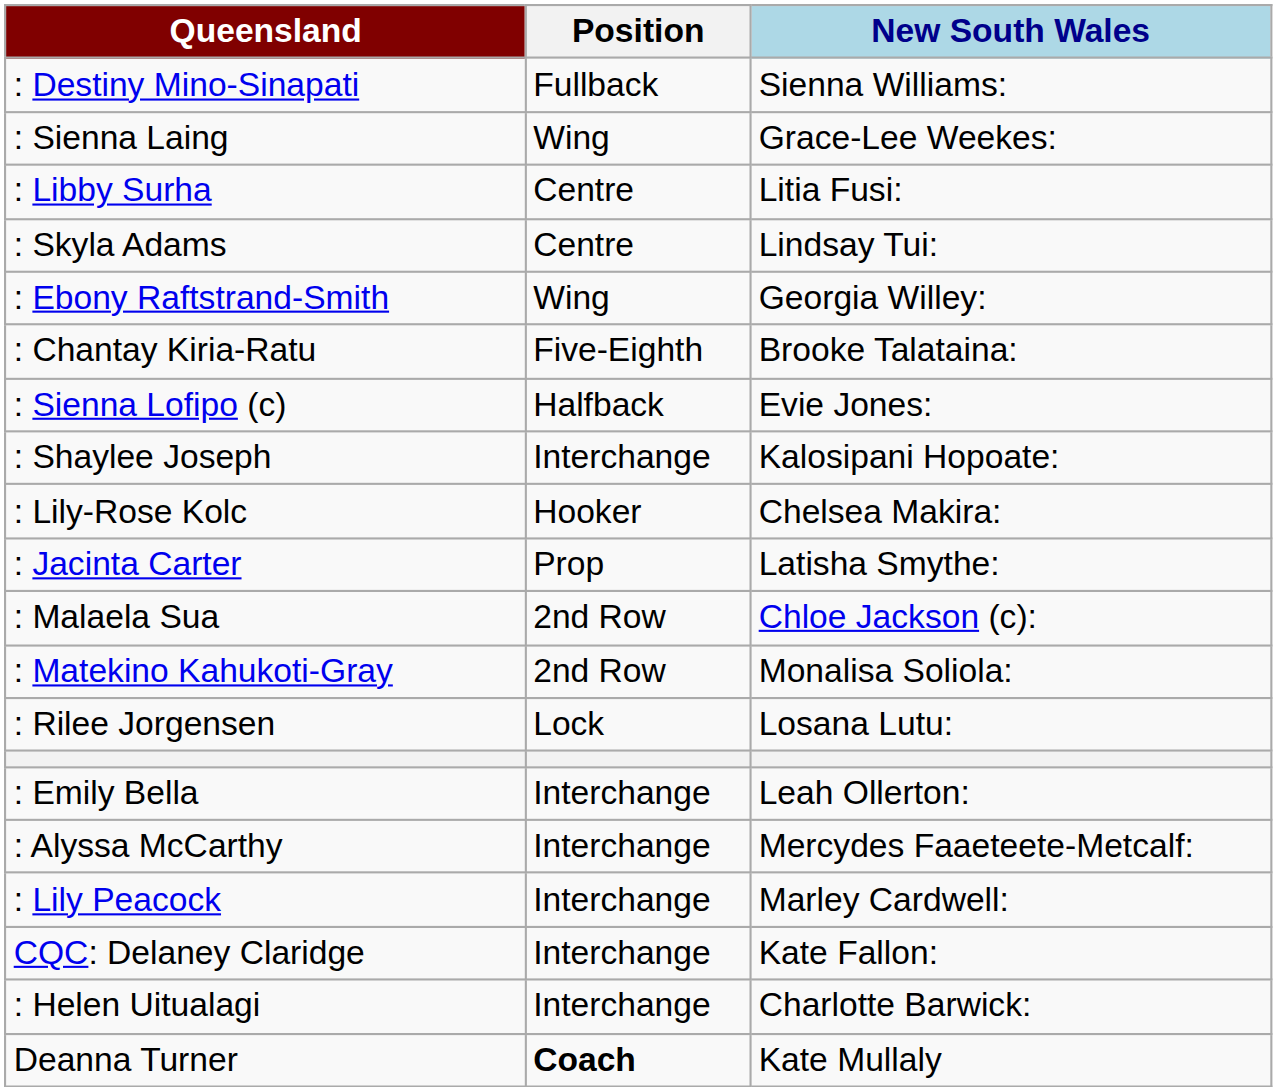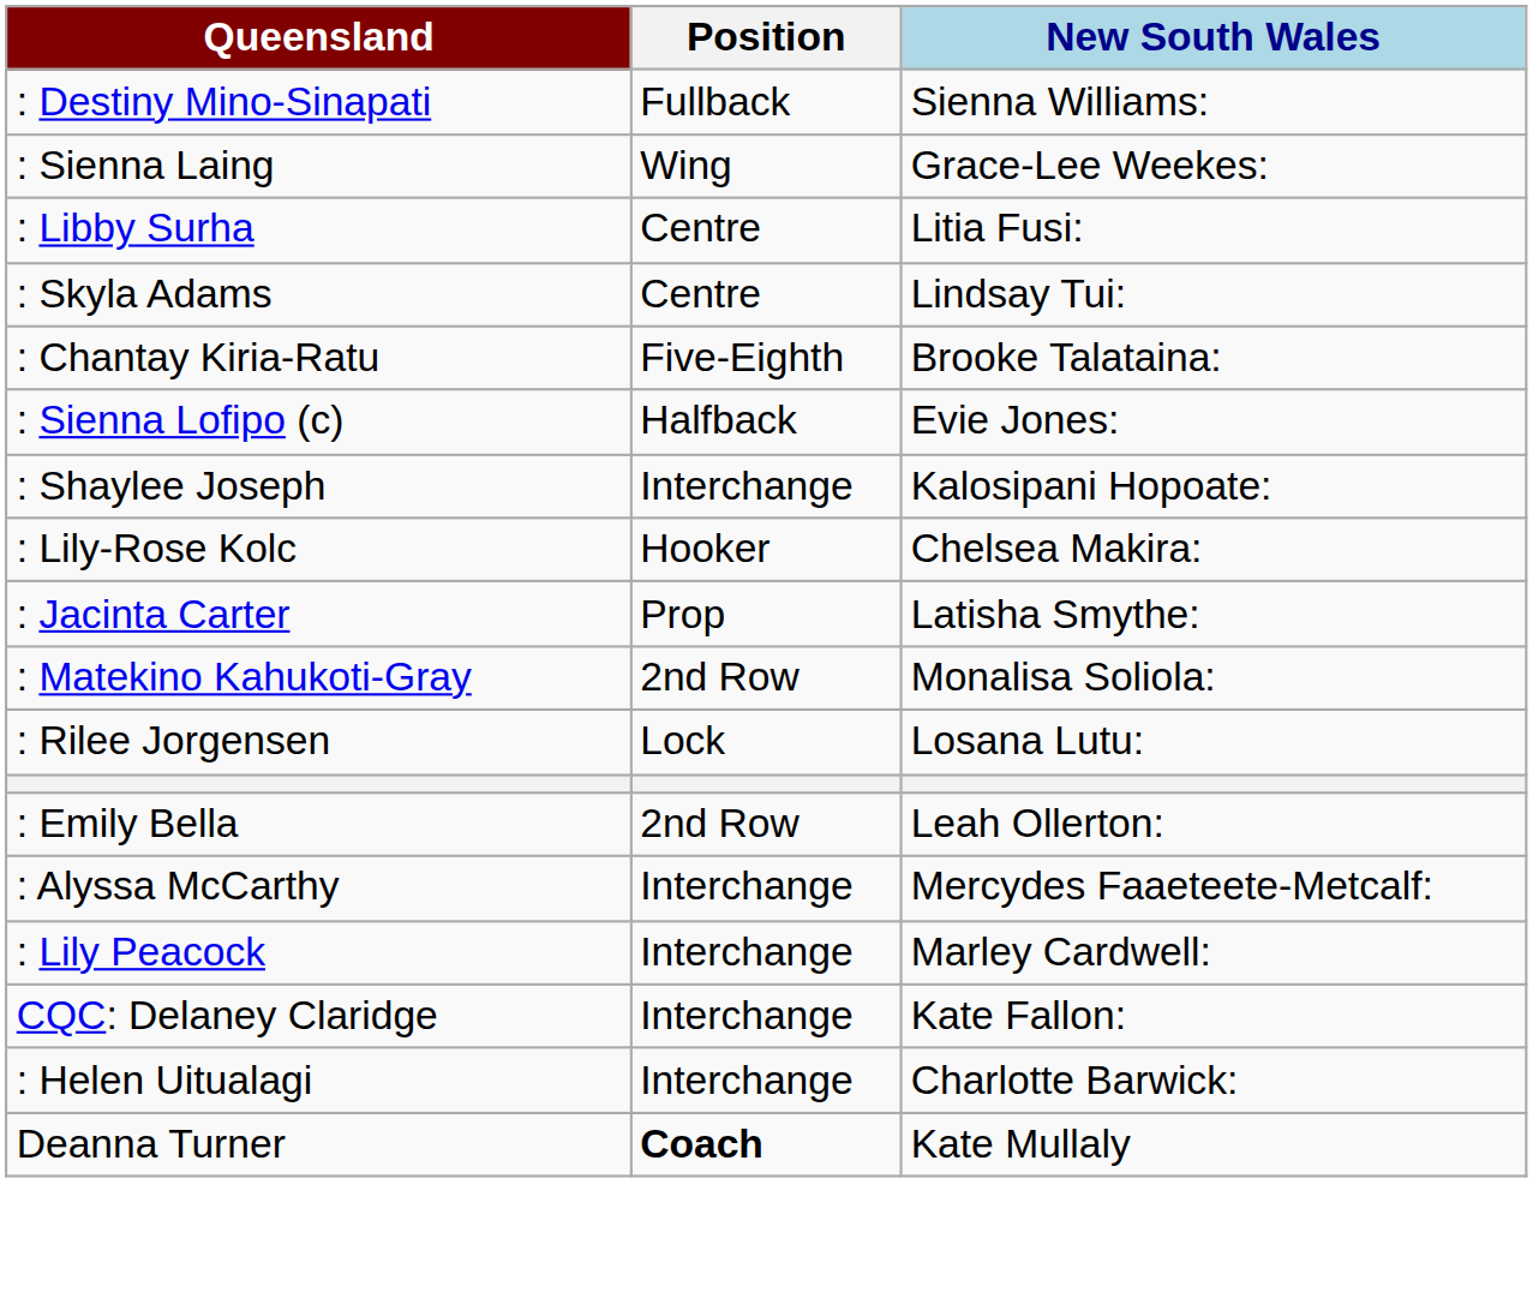- row: : Ebony Raftstrand-Smith | Wing | Georgia Willey:
- row: : Malaela Sua | 2nd Row | Chloe Jackson (c):
: Emily Bella | Position: Interchange -> 2nd Row
